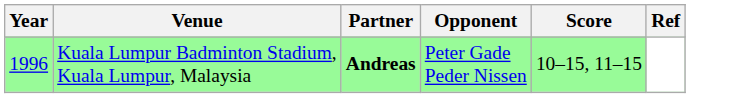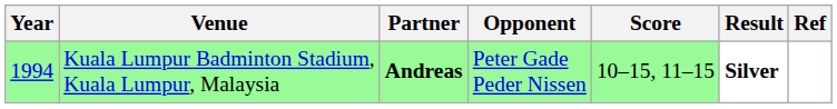+ column: Result | Silver
Kuala Lumpur Badminton Stadium, Kuala Lumpur, Malaysia | Year: 1996 -> 1994
